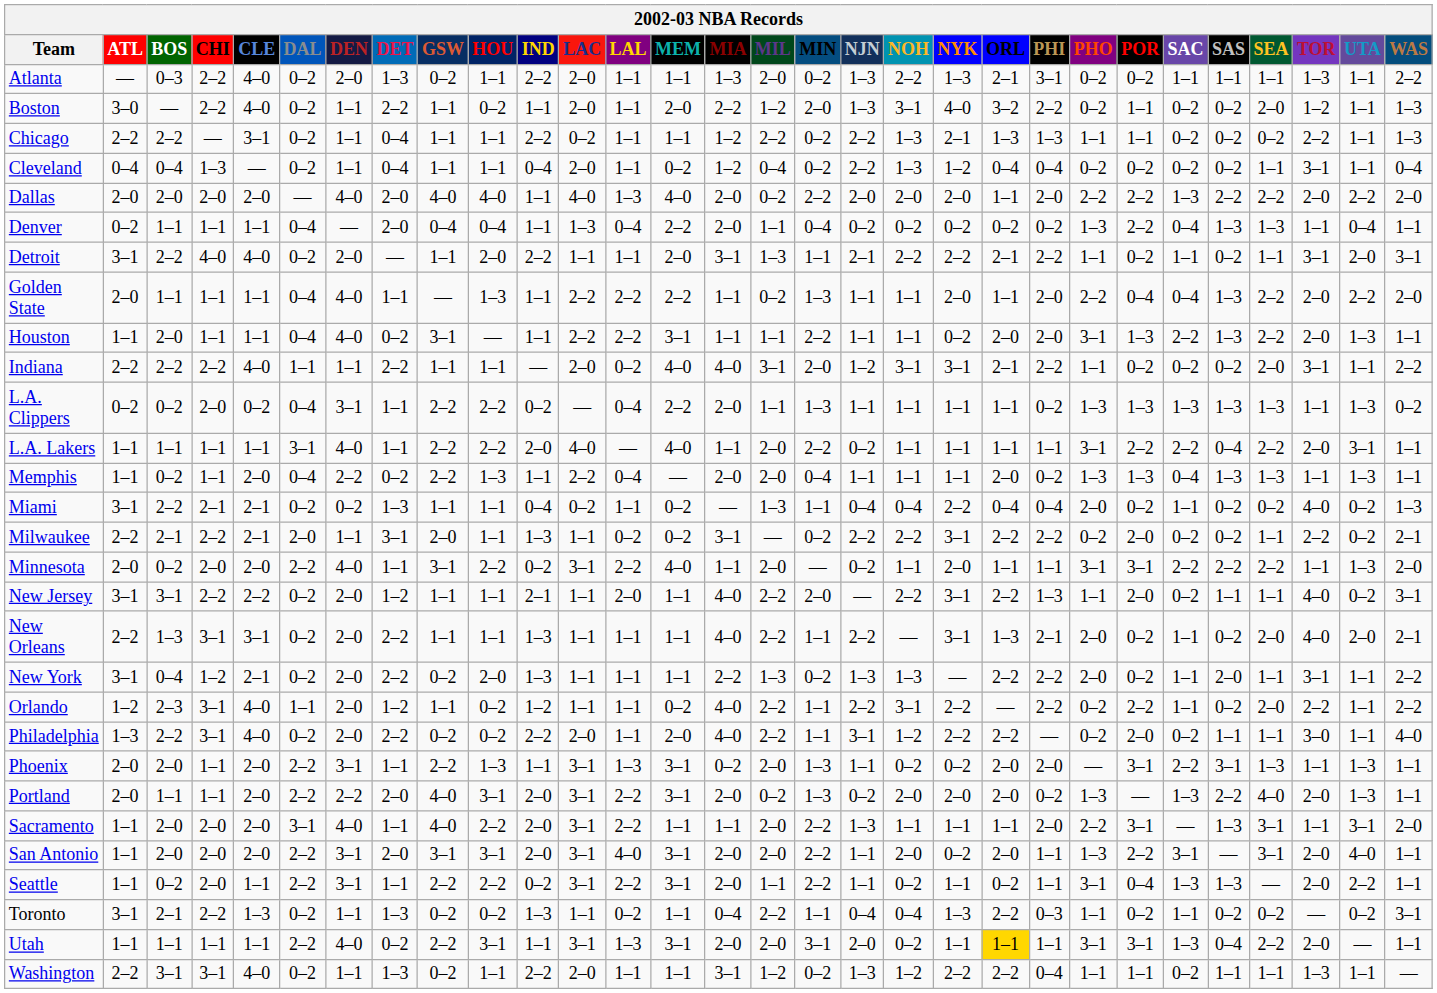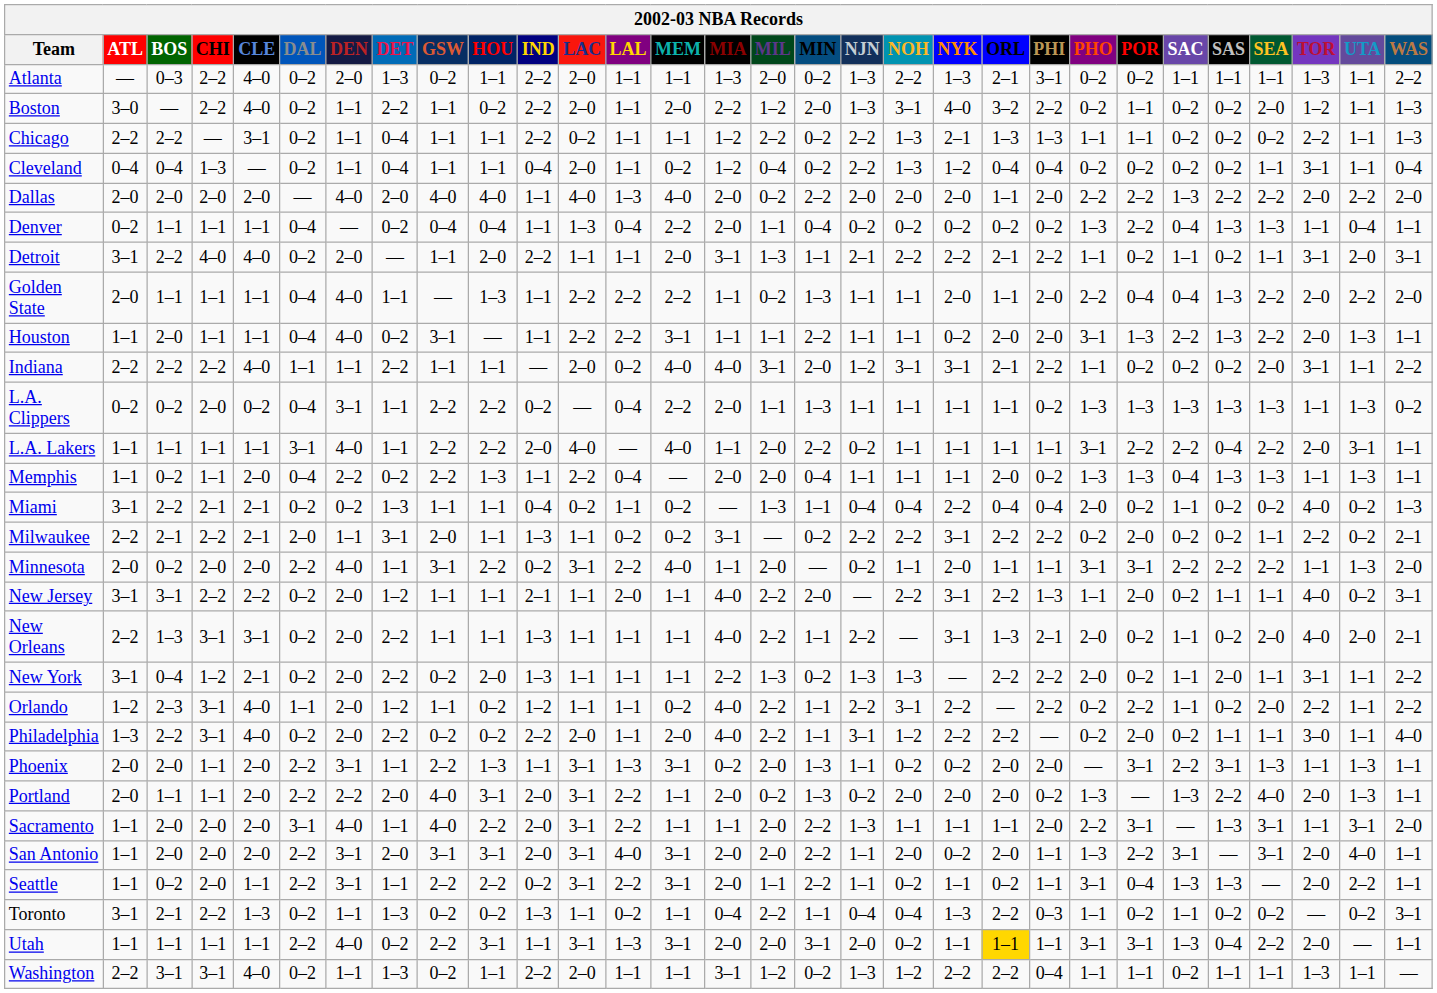Boston | IND: 1–1 -> 2–2
Denver | DET: 2–0 -> 0–2
Portland | MEM: 3–1 -> 1–1
